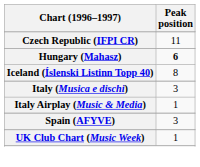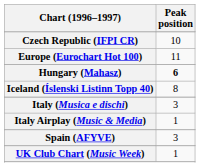Czech Republic (IFPI CR) | Peak position: 11 -> 10
+ row: Europe (Eurochart Hot 100) | 11
